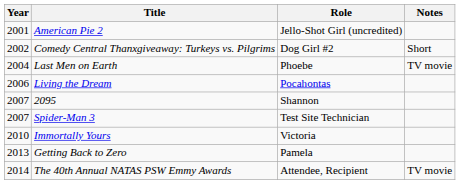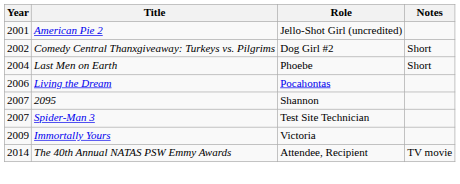Last Men on Earth | Notes: TV movie -> Short
Immortally Yours | Year: 2010 -> 2009
- row: 2013 | Getting Back to Zero | Pamela
